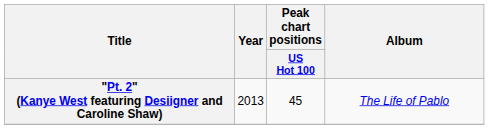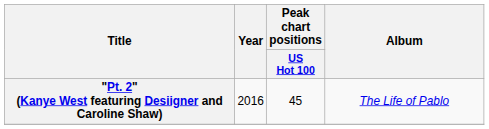"Pt. 2" (Kanye West featuring Desiigner and Caroline Shaw) | Year: 2013 -> 2016
